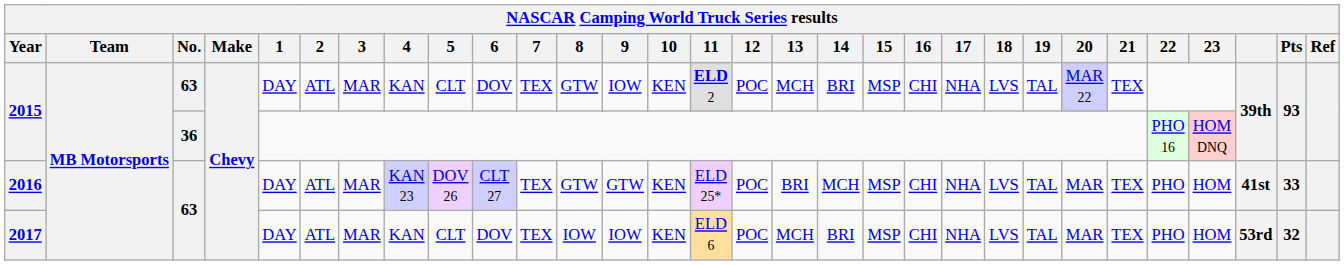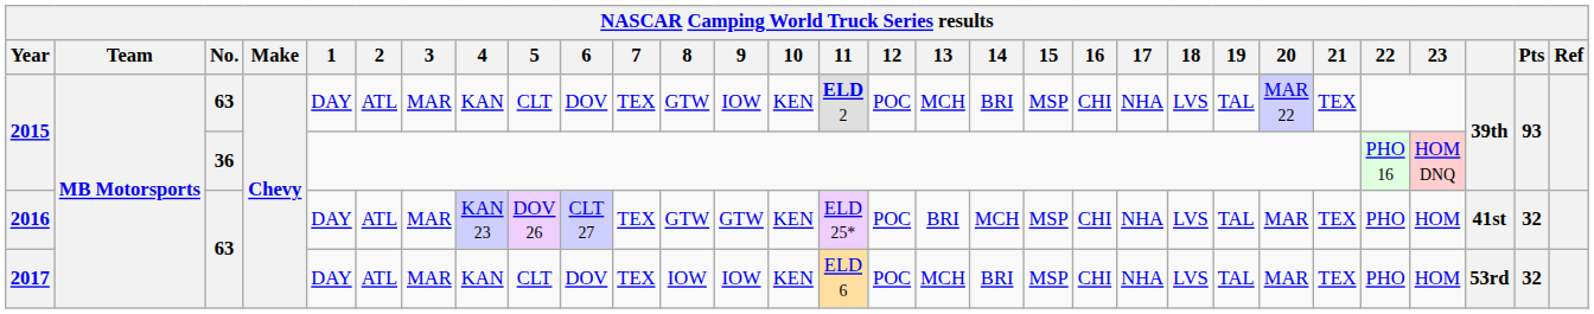2016 | Pts: 33 -> 32
